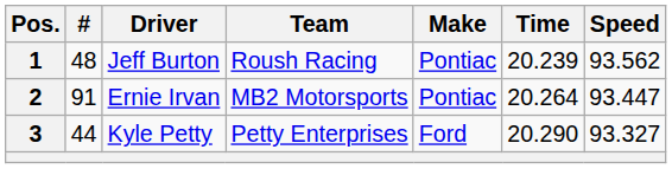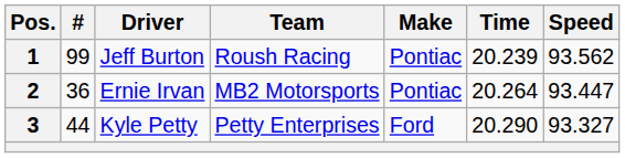1 | #: 48 -> 99
2 | #: 91 -> 36
